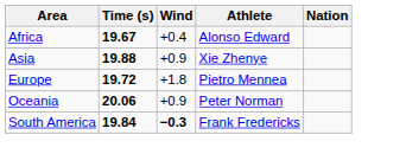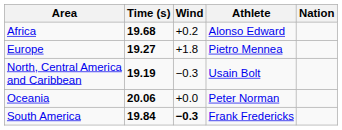Africa | Time (s): 19.67 -> 19.68
Africa | Wind: +0.4 -> +0.2
- row: Asia | 19.88 | +0.9 | Xie Zhenye
Europe | Time (s): 19.72 -> 19.27
+ row: North, Central America and Caribbean | 19.19 | −0.3 | Usain Bolt
Oceania | Wind: +0.9 -> +0.0
